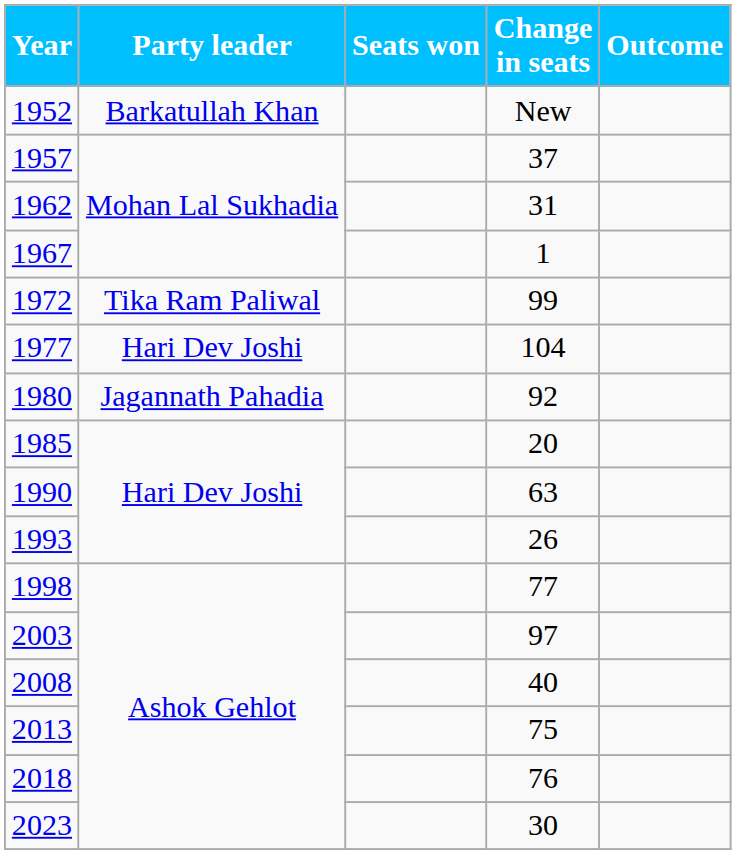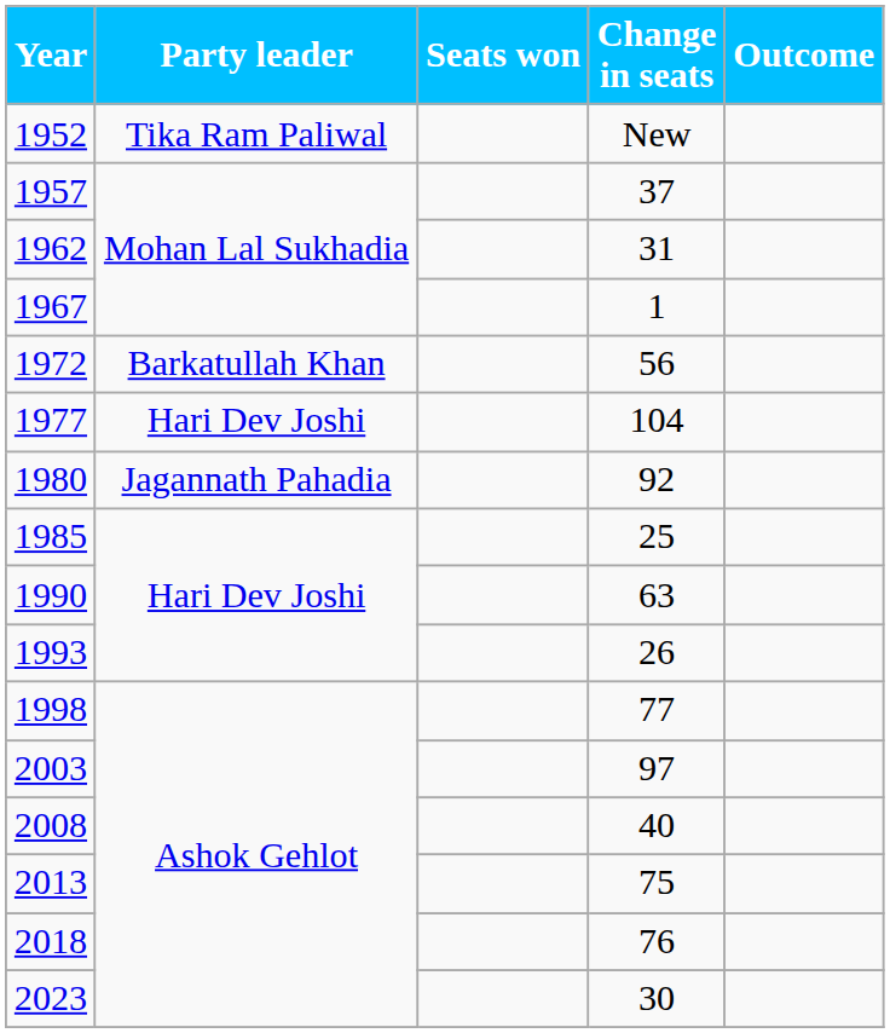1952 | Party leader: Barkatullah Khan -> Tika Ram Paliwal
1972 | Party leader: Tika Ram Paliwal -> Barkatullah Khan
1972 | Change in seats: 99 -> 56
1985 | Change in seats: 20 -> 25
